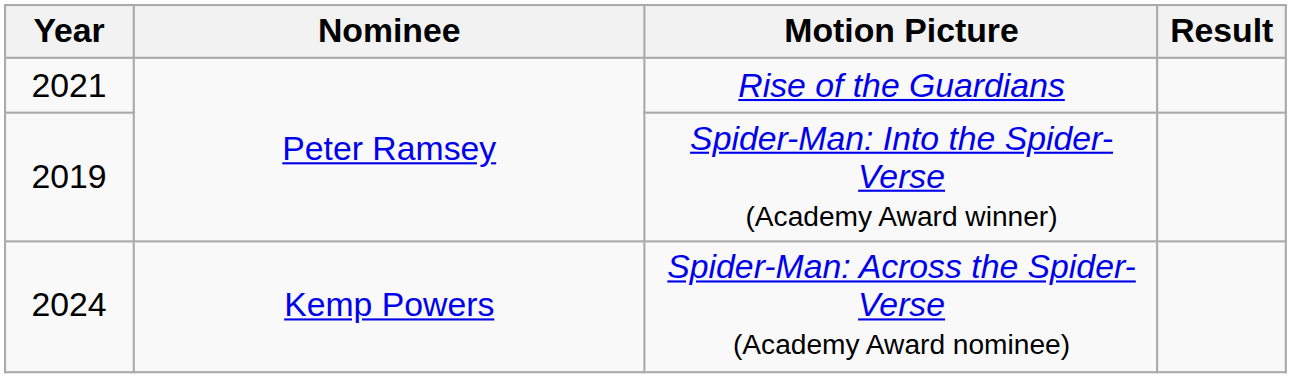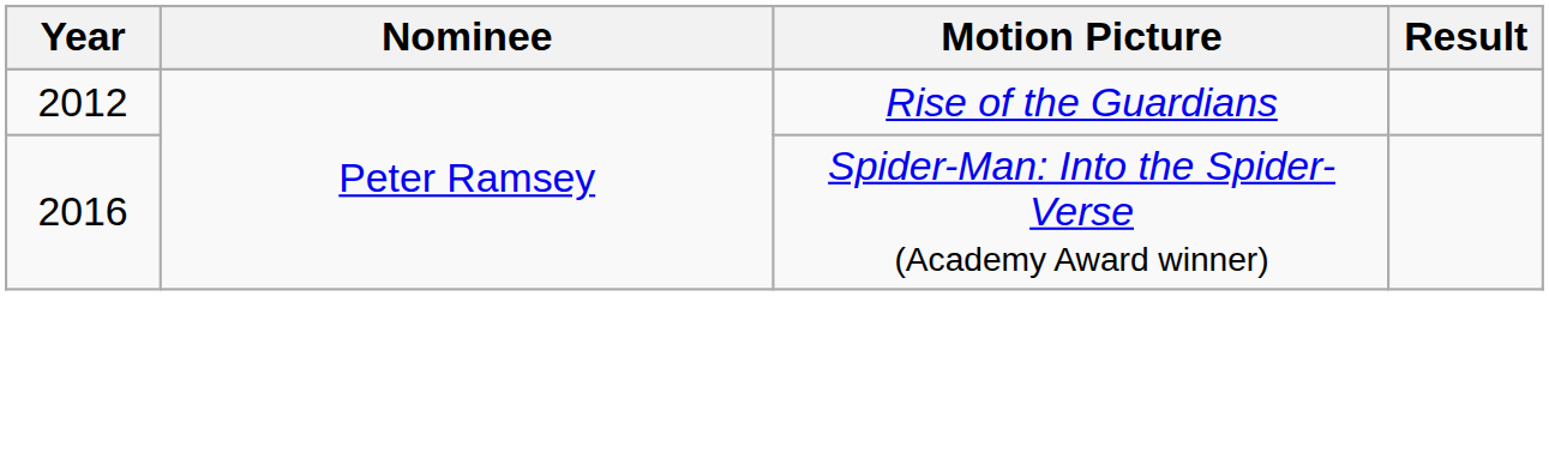Rise of the Guardians | Year: 2021 -> 2012
Spider-Man: Into the Spider-Verse (Academy Award winner) | Year: 2019 -> 2016
- row: 2024 | Kemp Powers | Spider-Man: Across the Spider-Verse (Academy Award nominee)
